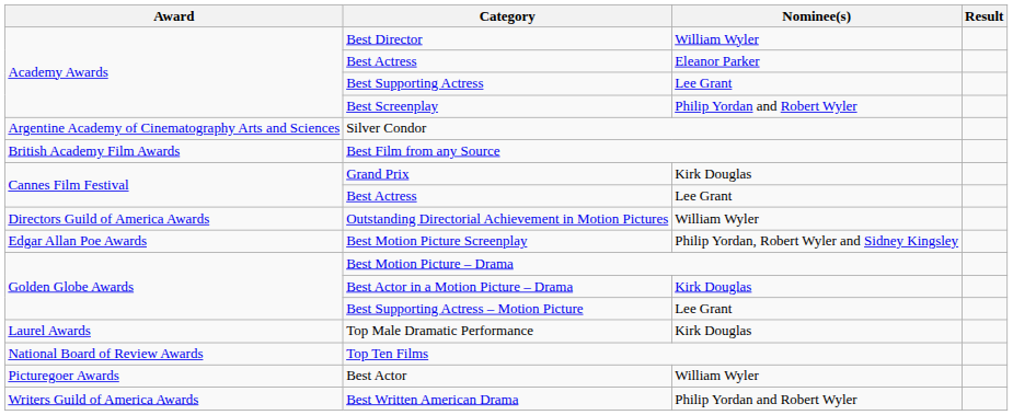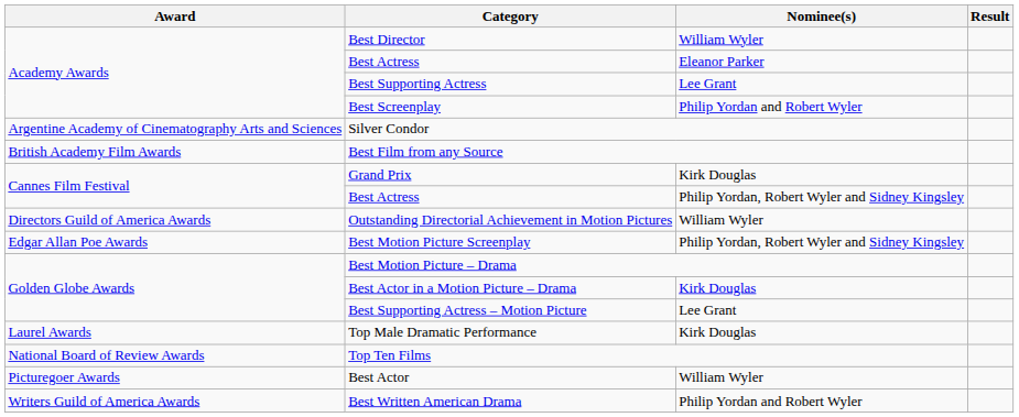Cannes Film Festival / Best Actress | Nominee(s): Lee Grant -> Philip Yordan, Robert Wyler and Sidney Kingsley
